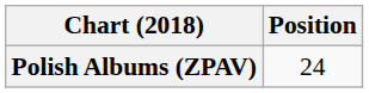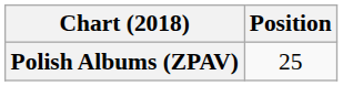Polish Albums (ZPAV) | Position: 24 -> 25
